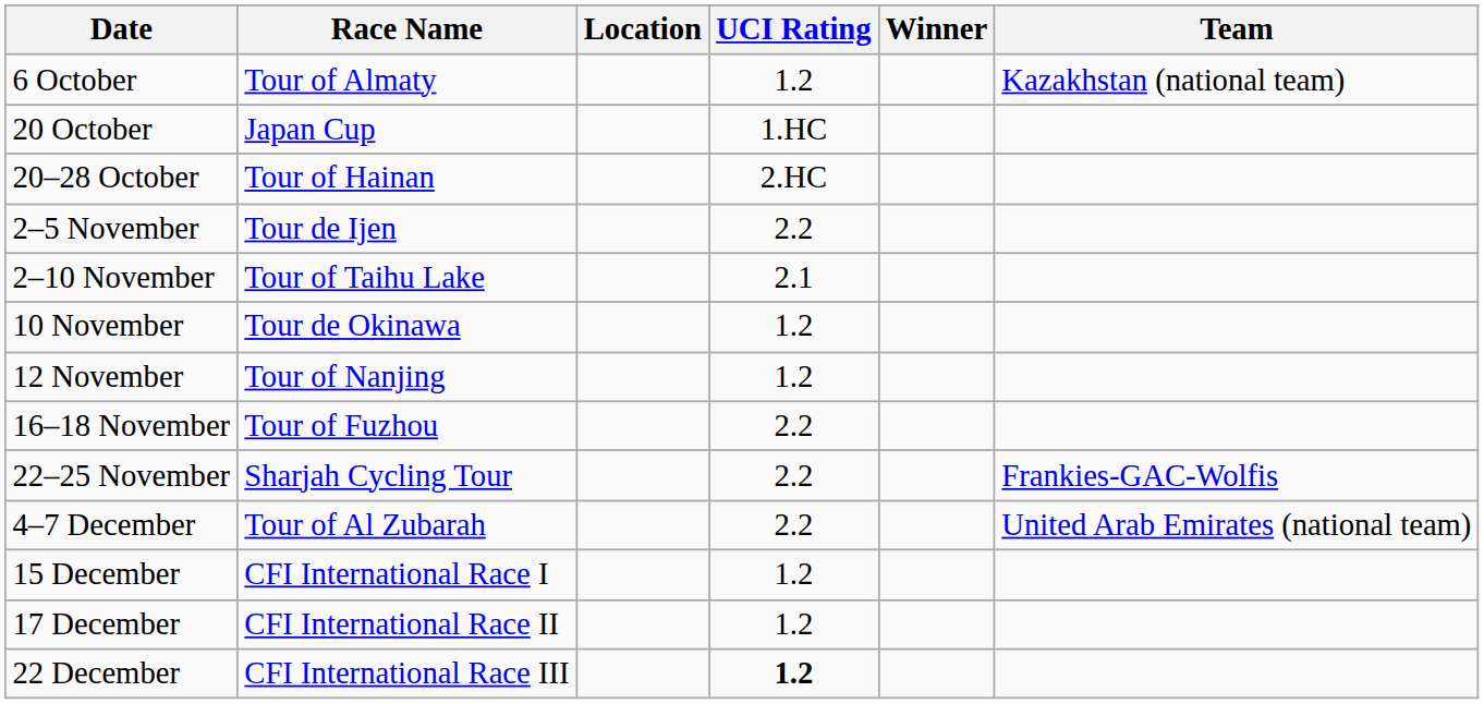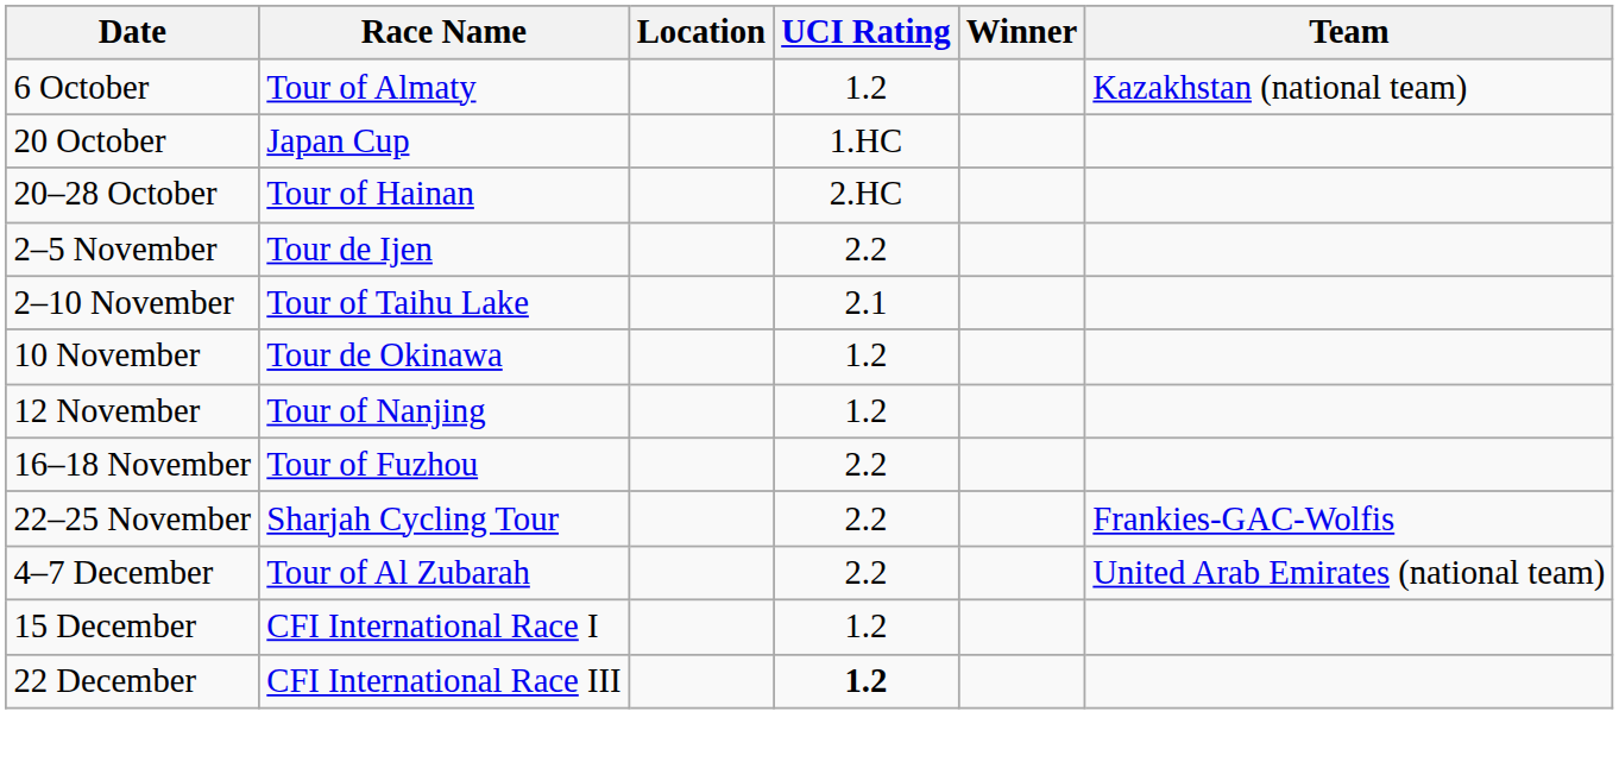- row: 17 December | CFI International Race II | 1.2
